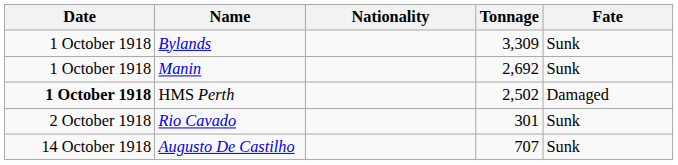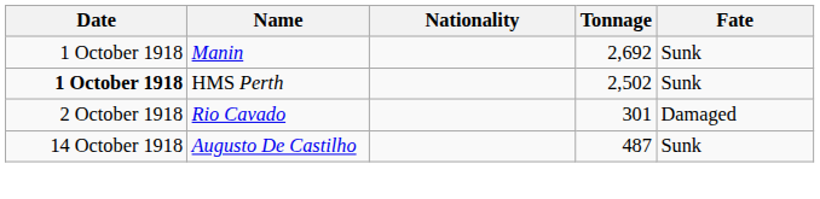- row: 1 October 1918 | Bylands | 3,309 | Sunk
HMS Perth | Fate: Damaged -> Sunk
Rio Cavado | Fate: Sunk -> Damaged
Augusto De Castilho | Tonnage: 707 -> 487
